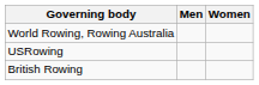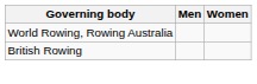- row: USRowing
